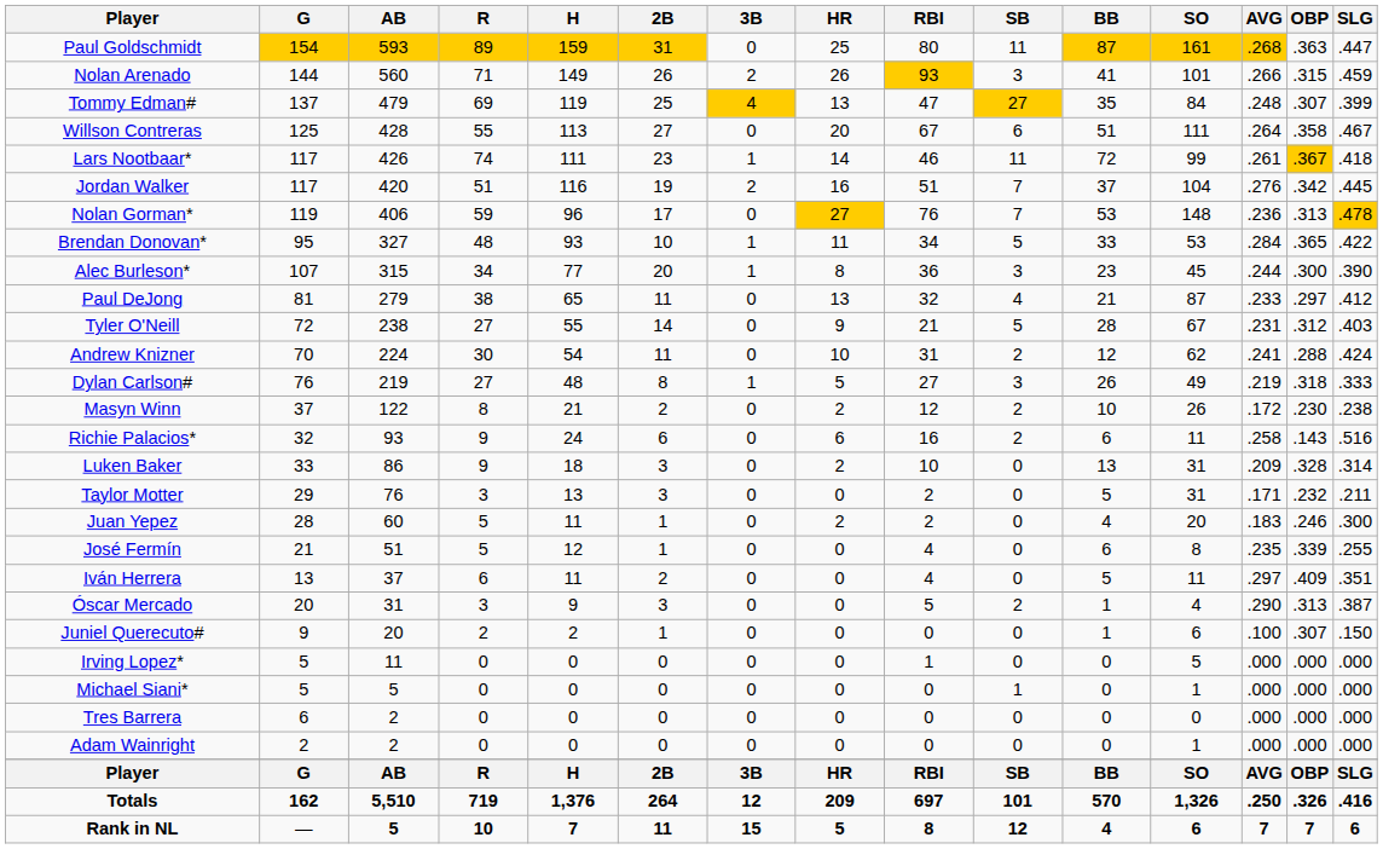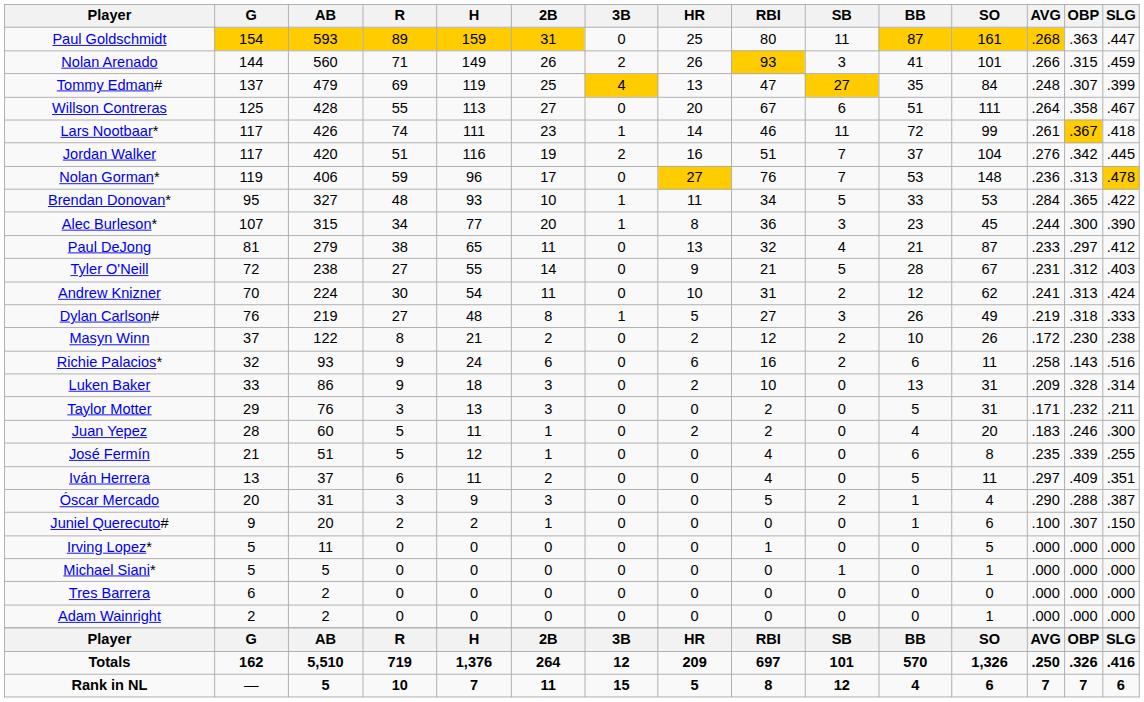Andrew Knizner | OBP: .288 -> .313
Óscar Mercado | OBP: .313 -> .288
